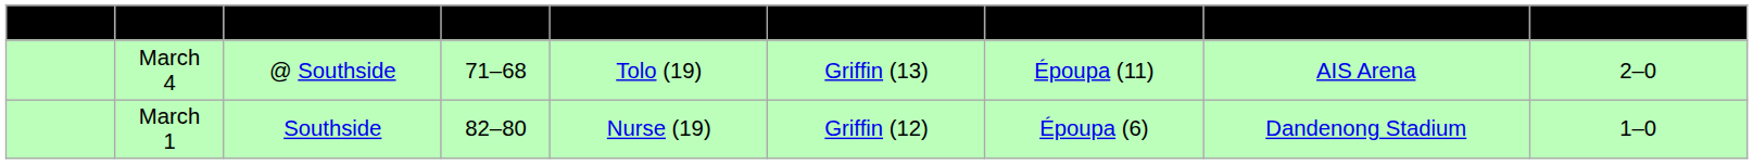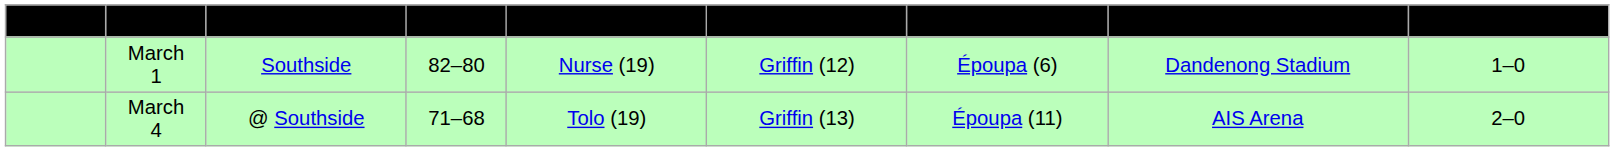rows swapped: March 1 <-> March 4
